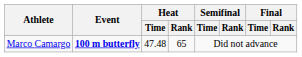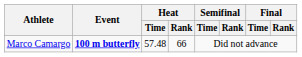Marco Camargo | Heat / Time: 47.48 -> 57.48
Marco Camargo | Heat / Rank: 65 -> 66
